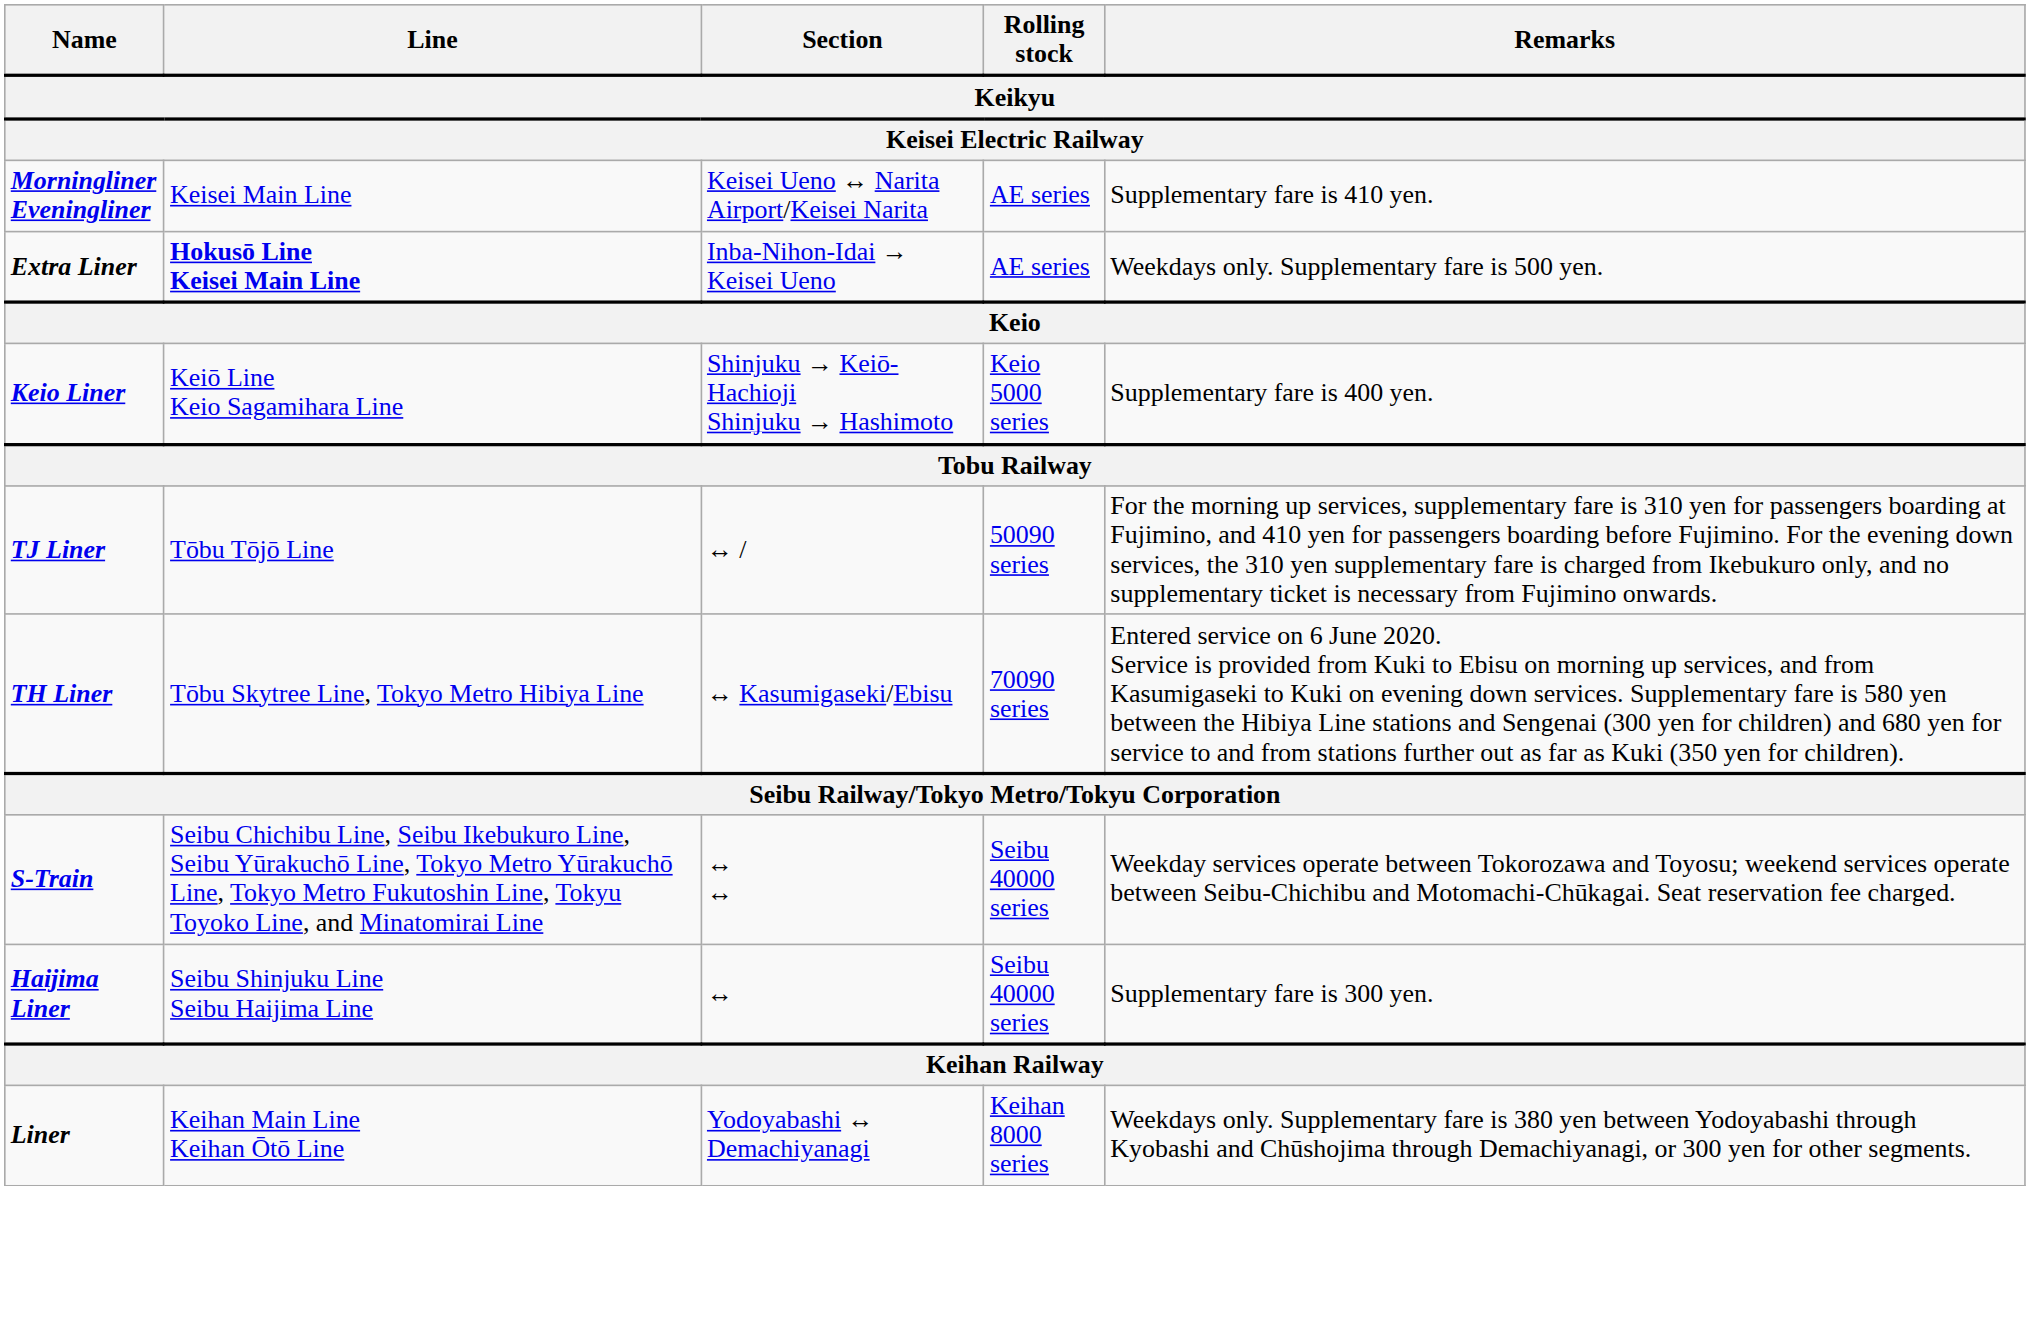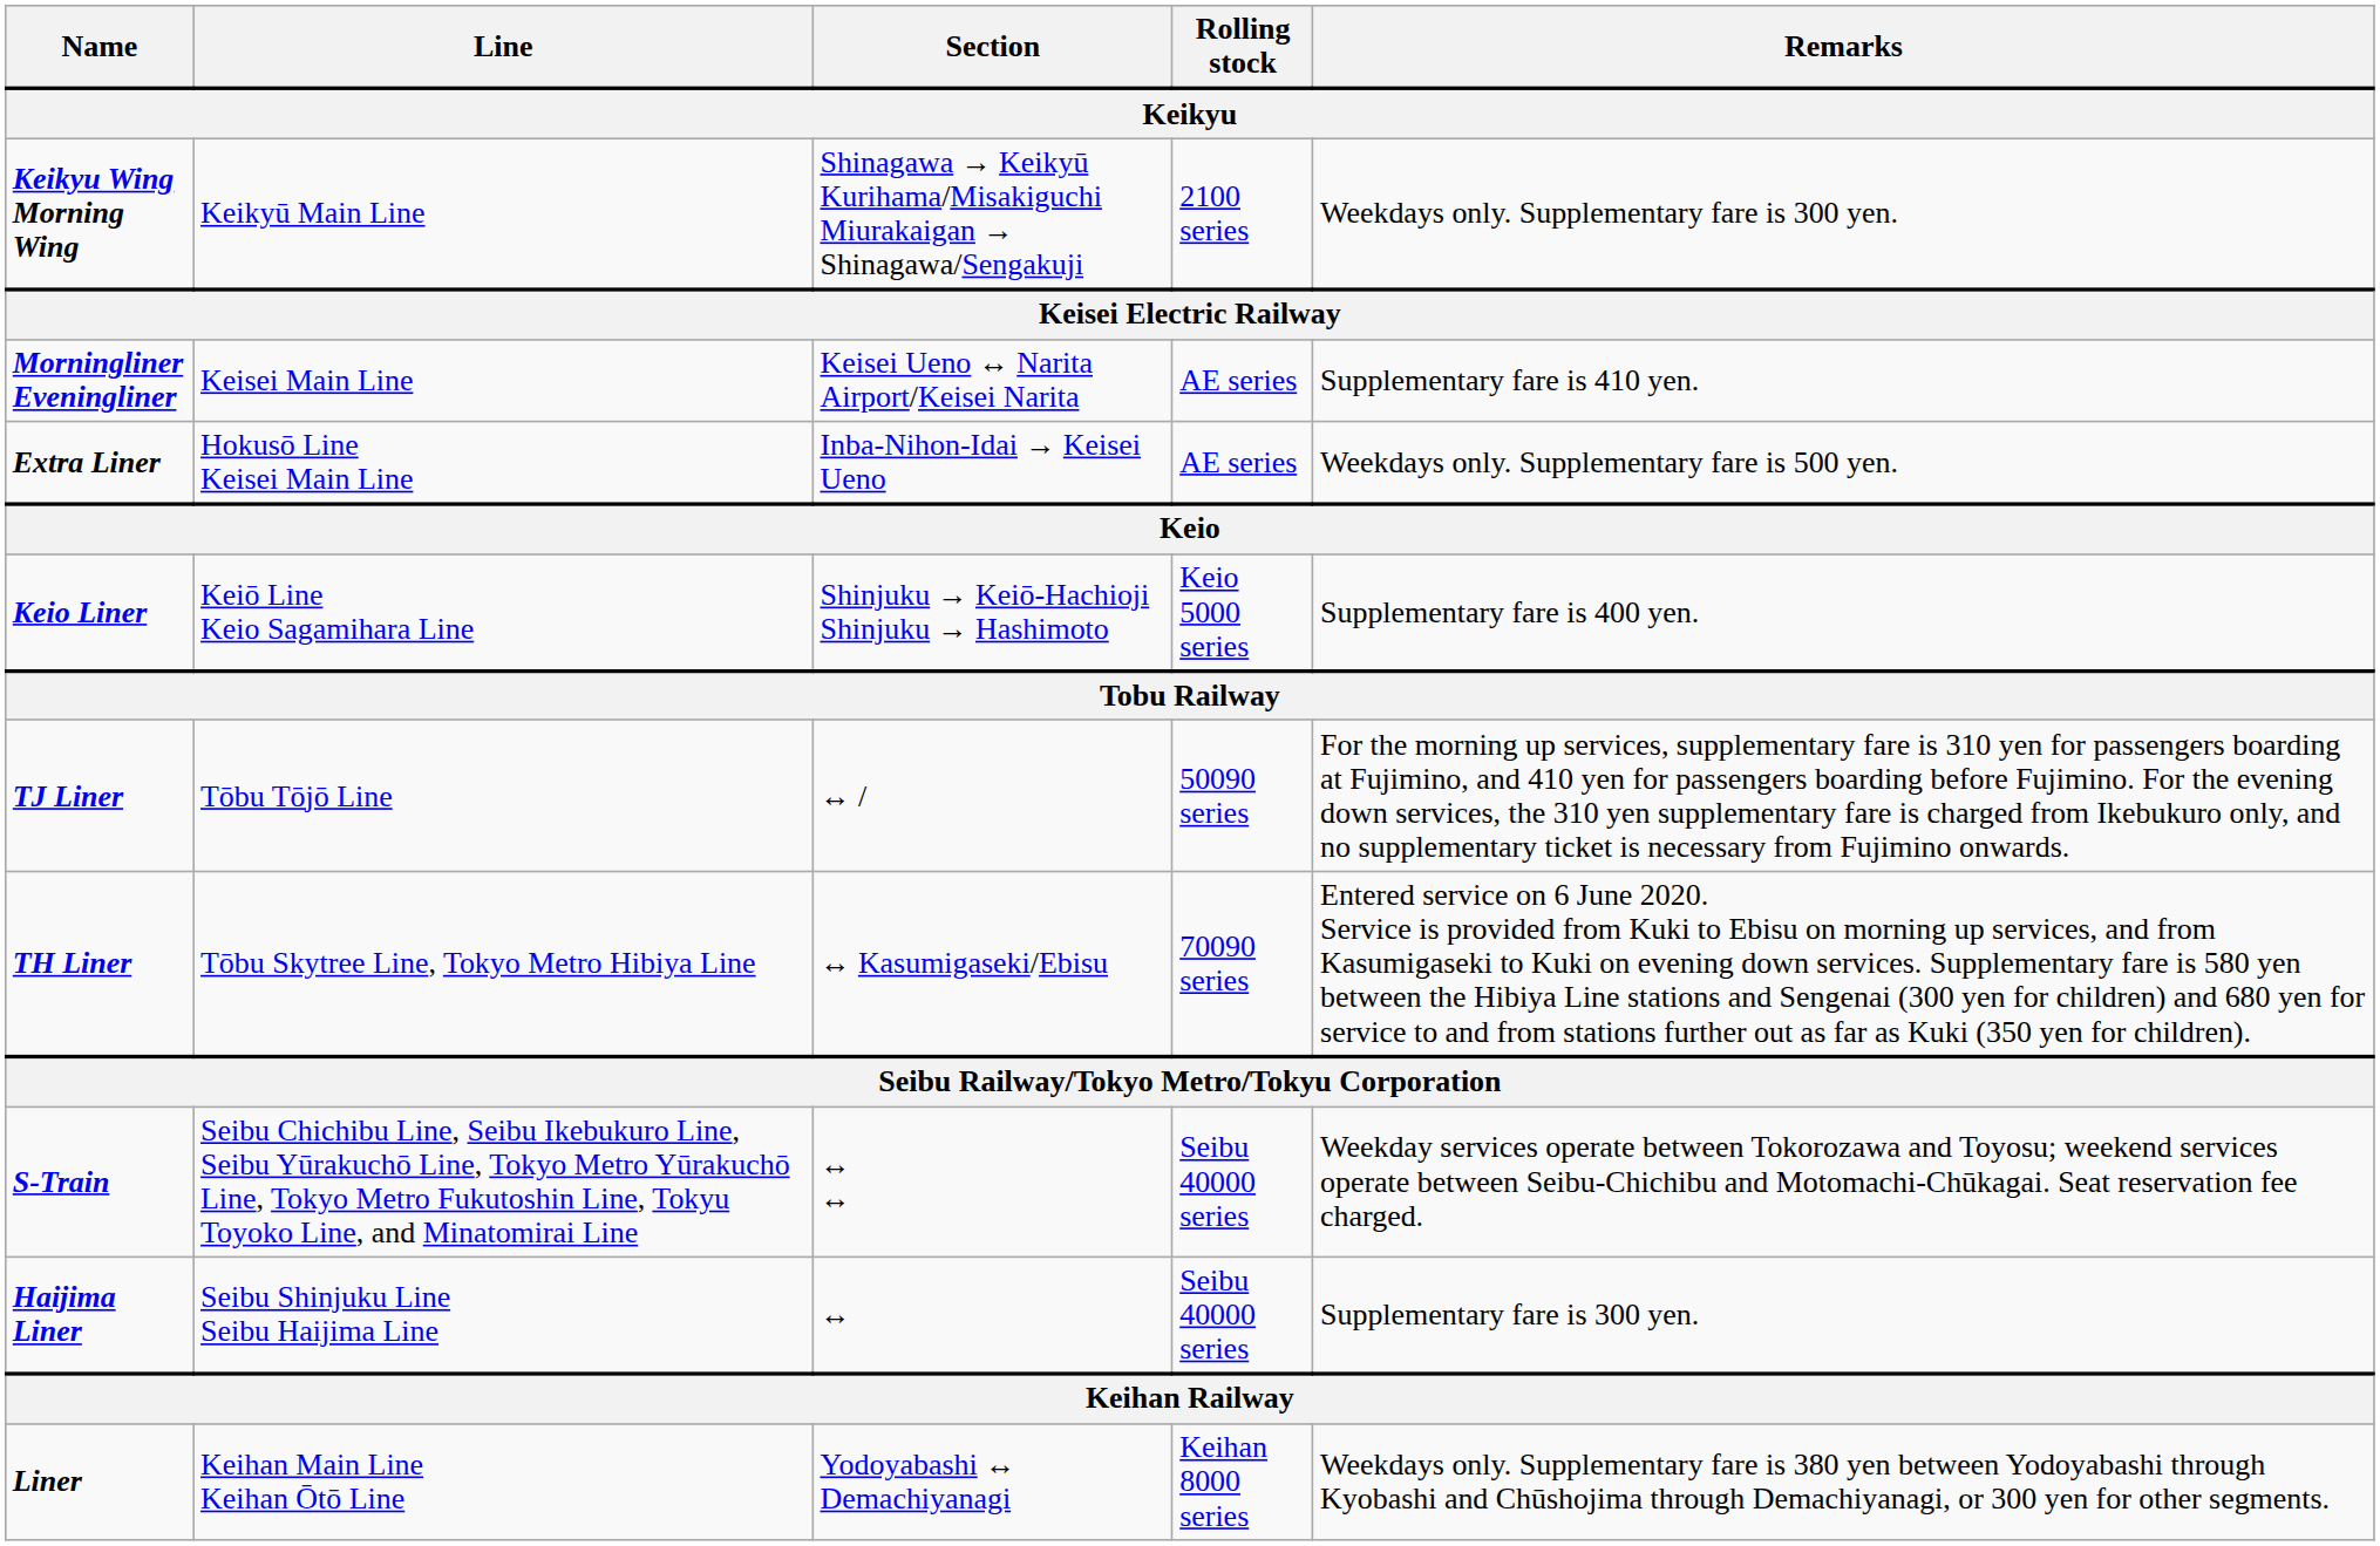+ row: Keikyu Wing Morning Wing | Keikyū Main Line | Shinagawa → Keikyū Kurihama/Misakiguchi Miurakaigan → Shinagawa/Sengakuji | 2100 series | Weekdays only. Supplementary fare is 300 yen.
Extra Liner | Line: bold -> normal
